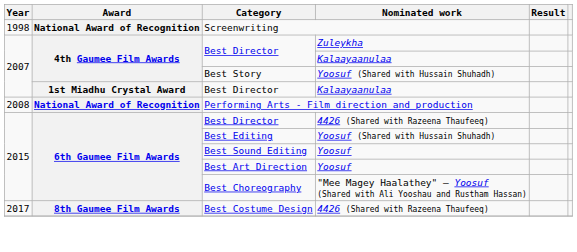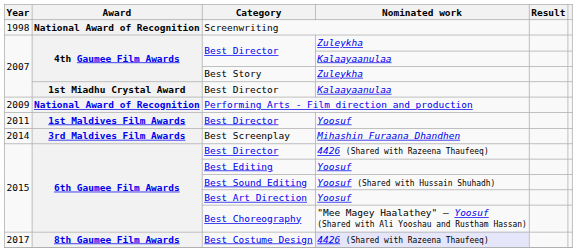Best Story | Nominated work: Yoosuf (Shared with Hussain Shuhadh) -> Zuleykha
Performing Arts - Film direction and production | Year: 2008 -> 2009
+ row: 2011 | 1st Maldives Film Awards | Best Director | Yoosuf
+ row: 2014 | 3rd Maldives Film Awards | Best Screenplay | Mihashin Furaana Dhandhen
Best Editing | Nominated work: Yoosuf (Shared with Hussain Shuhadh) -> Yoosuf
Best Sound Editing | Nominated work: Yoosuf -> Yoosuf (Shared with Hussain Shuhadh)
Best Costume Design | Nominated work: no background -> lavender background
